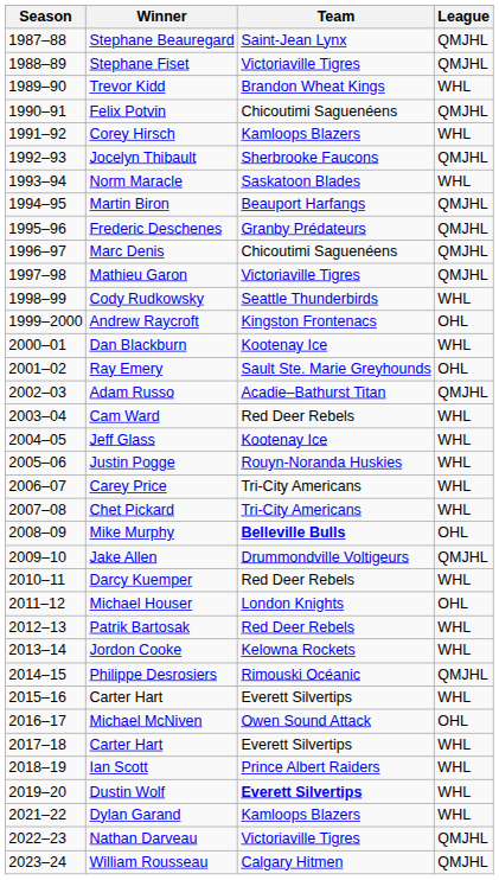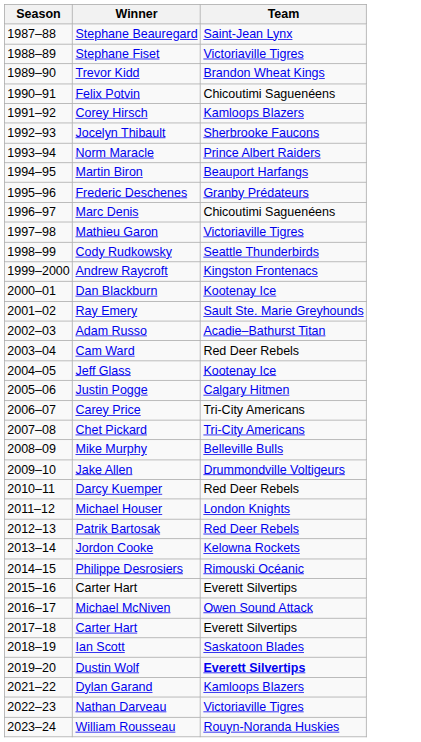- column: League | QMJHL | QMJHL | WHL | QMJHL | WHL | QMJHL | WHL | QMJHL | QMJHL | QMJHL | QMJHL | WHL | OHL | WHL | OHL | QMJHL | WHL | WHL | WHL | WHL | WHL | OHL | QMJHL | WHL | OHL | WHL | WHL | QMJHL | WHL | OHL | WHL | WHL | WHL | WHL | QMJHL | QMJHL
Norm Maracle | Team: Saskatoon Blades -> Prince Albert Raiders
Justin Pogge | Team: Rouyn-Noranda Huskies -> Calgary Hitmen
Mike Murphy | Team: bold -> normal
Ian Scott | Team: Prince Albert Raiders -> Saskatoon Blades
William Rousseau | Team: Calgary Hitmen -> Rouyn-Noranda Huskies
